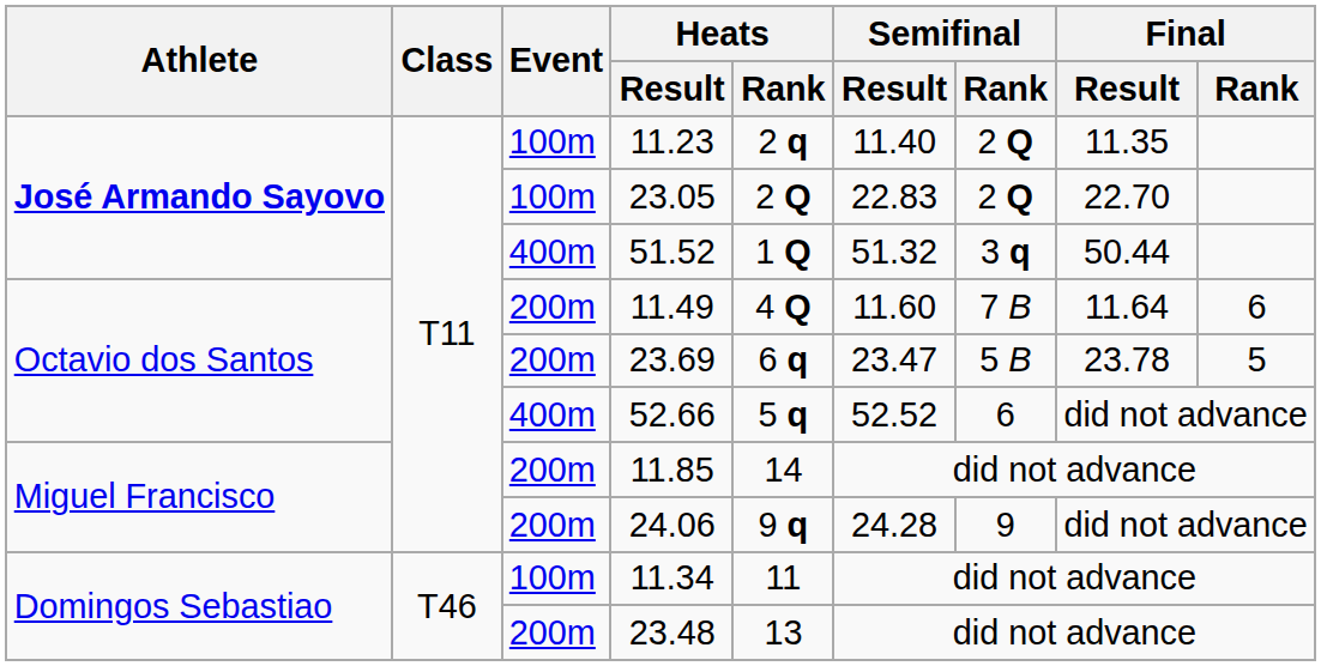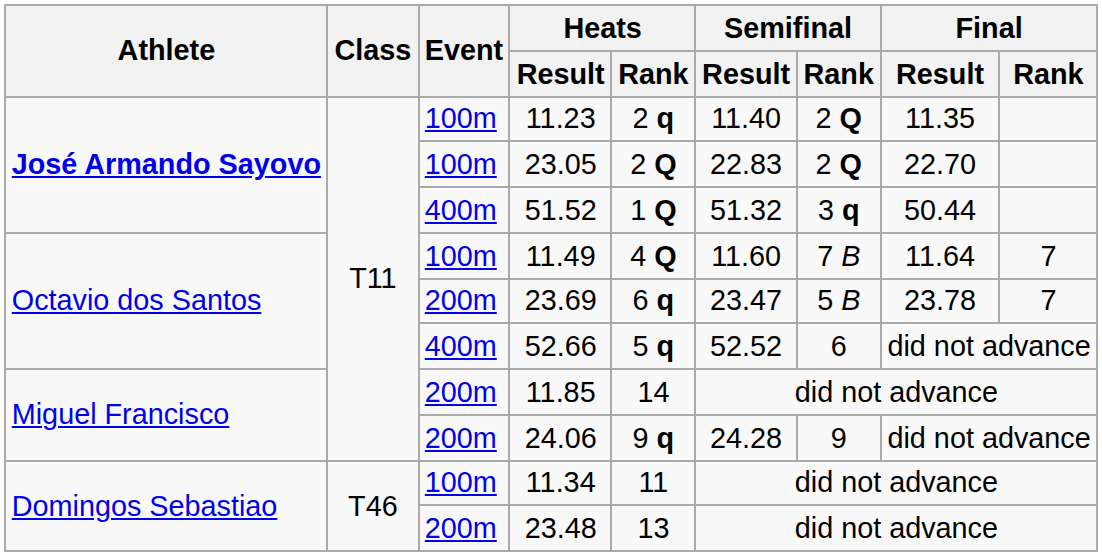11.49 | Event: 200m -> 100m
11.49 | Final / Rank: 6 -> 7
23.69 | Final / Rank: 5 -> 7
